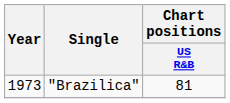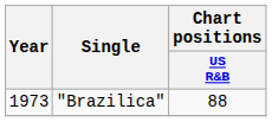"Brazilica" | Chart positions / US R&B: 81 -> 88
